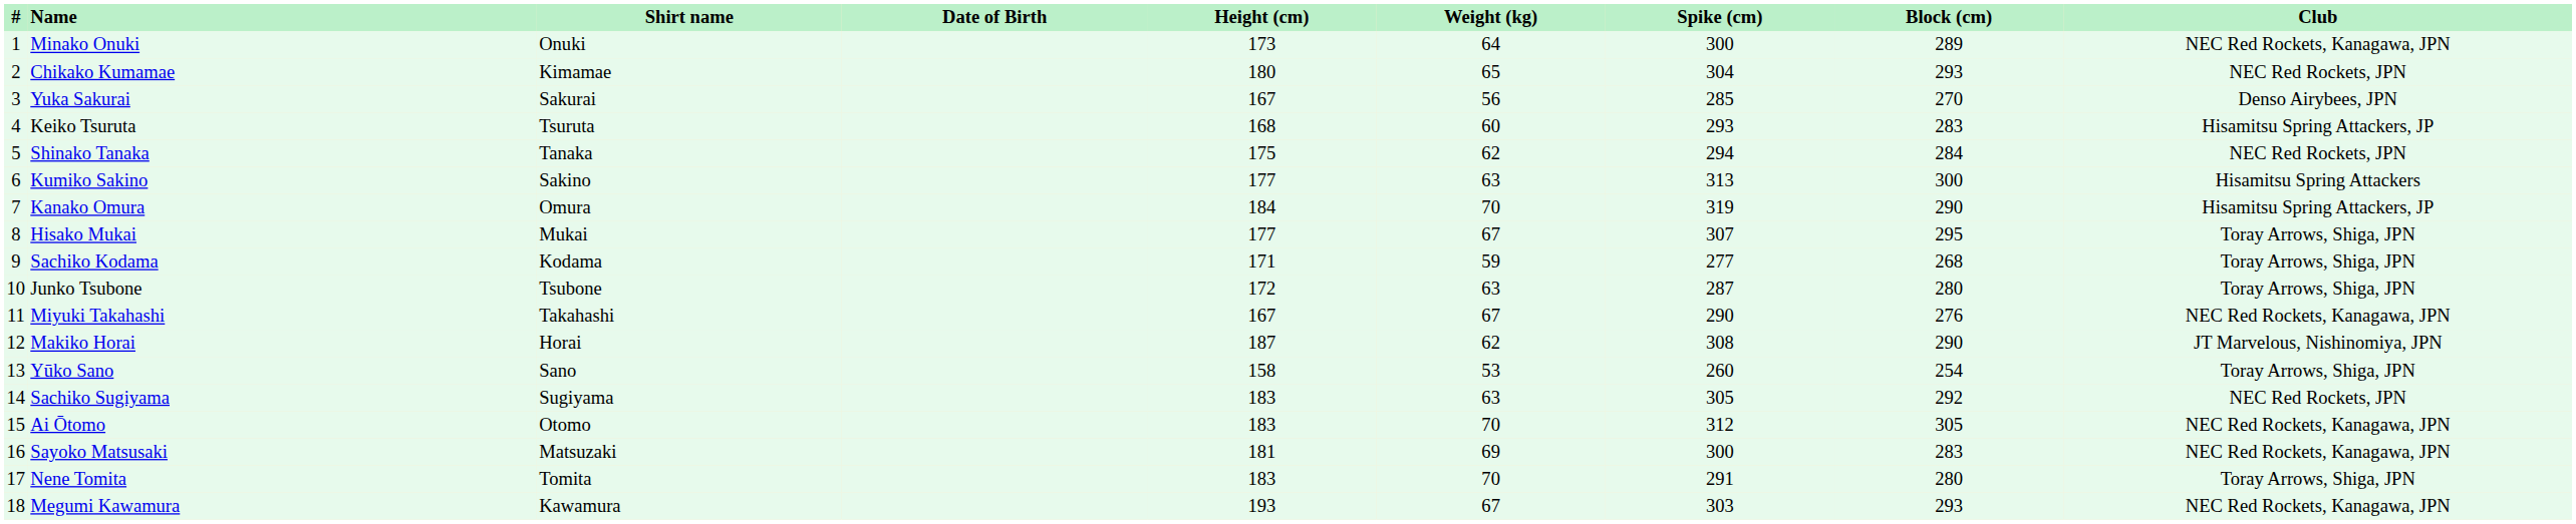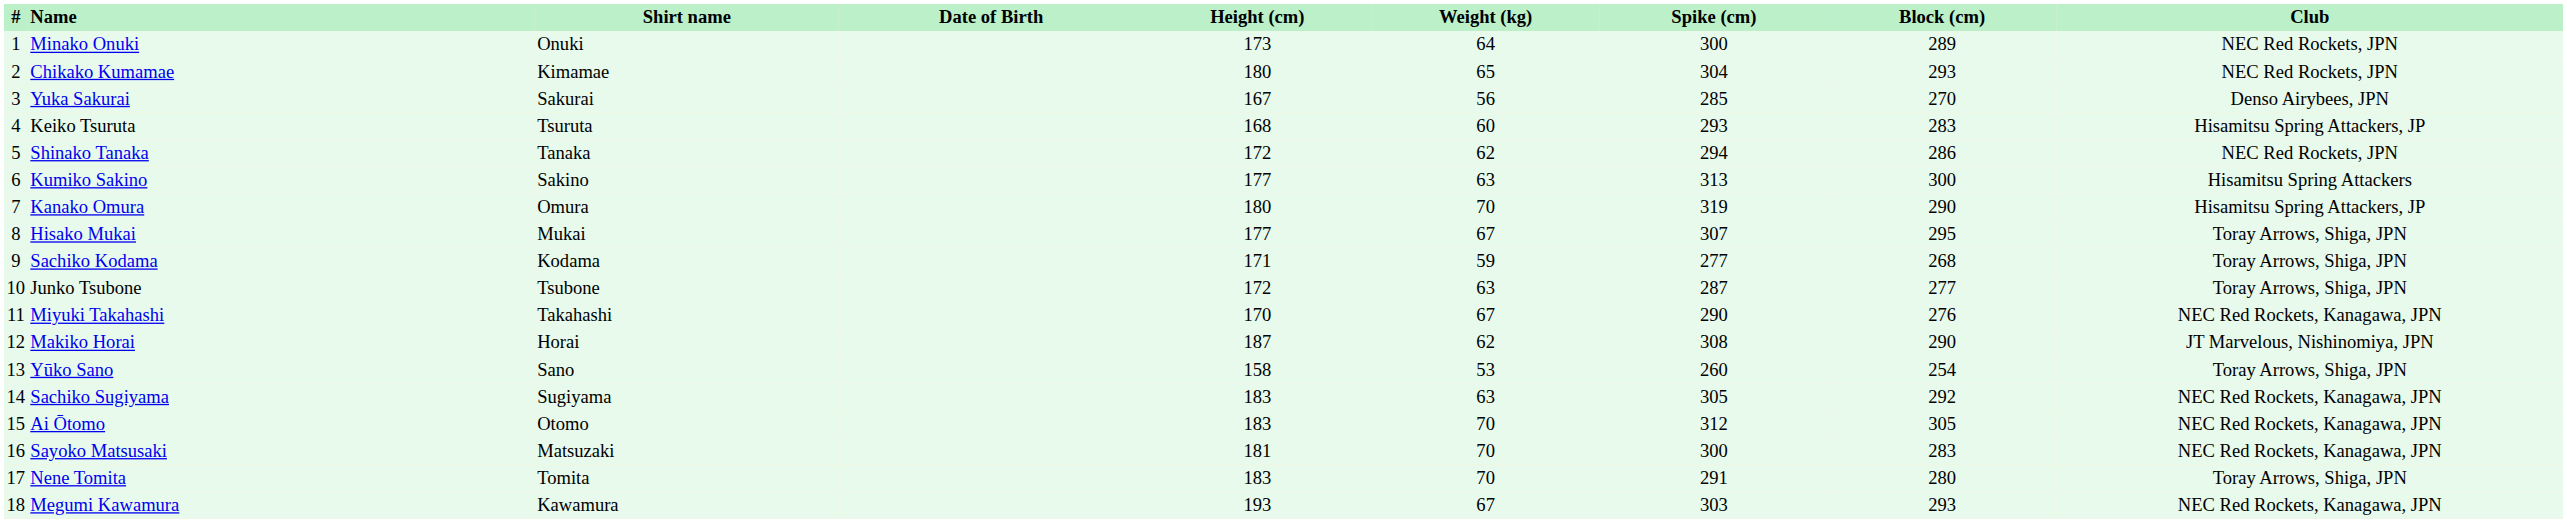Minako Onuki | Club: NEC Red Rockets, Kanagawa, JPN -> NEC Red Rockets, JPN
Shinako Tanaka | Height (cm): 175 -> 172
Shinako Tanaka | Block (cm): 284 -> 286
Kanako Omura | Height (cm): 184 -> 180
Junko Tsubone | Block (cm): 280 -> 277
Miyuki Takahashi | Height (cm): 167 -> 170
Sachiko Sugiyama | Club: NEC Red Rockets, JPN -> NEC Red Rockets, Kanagawa, JPN
Sayoko Matsusaki | Weight (kg): 69 -> 70
